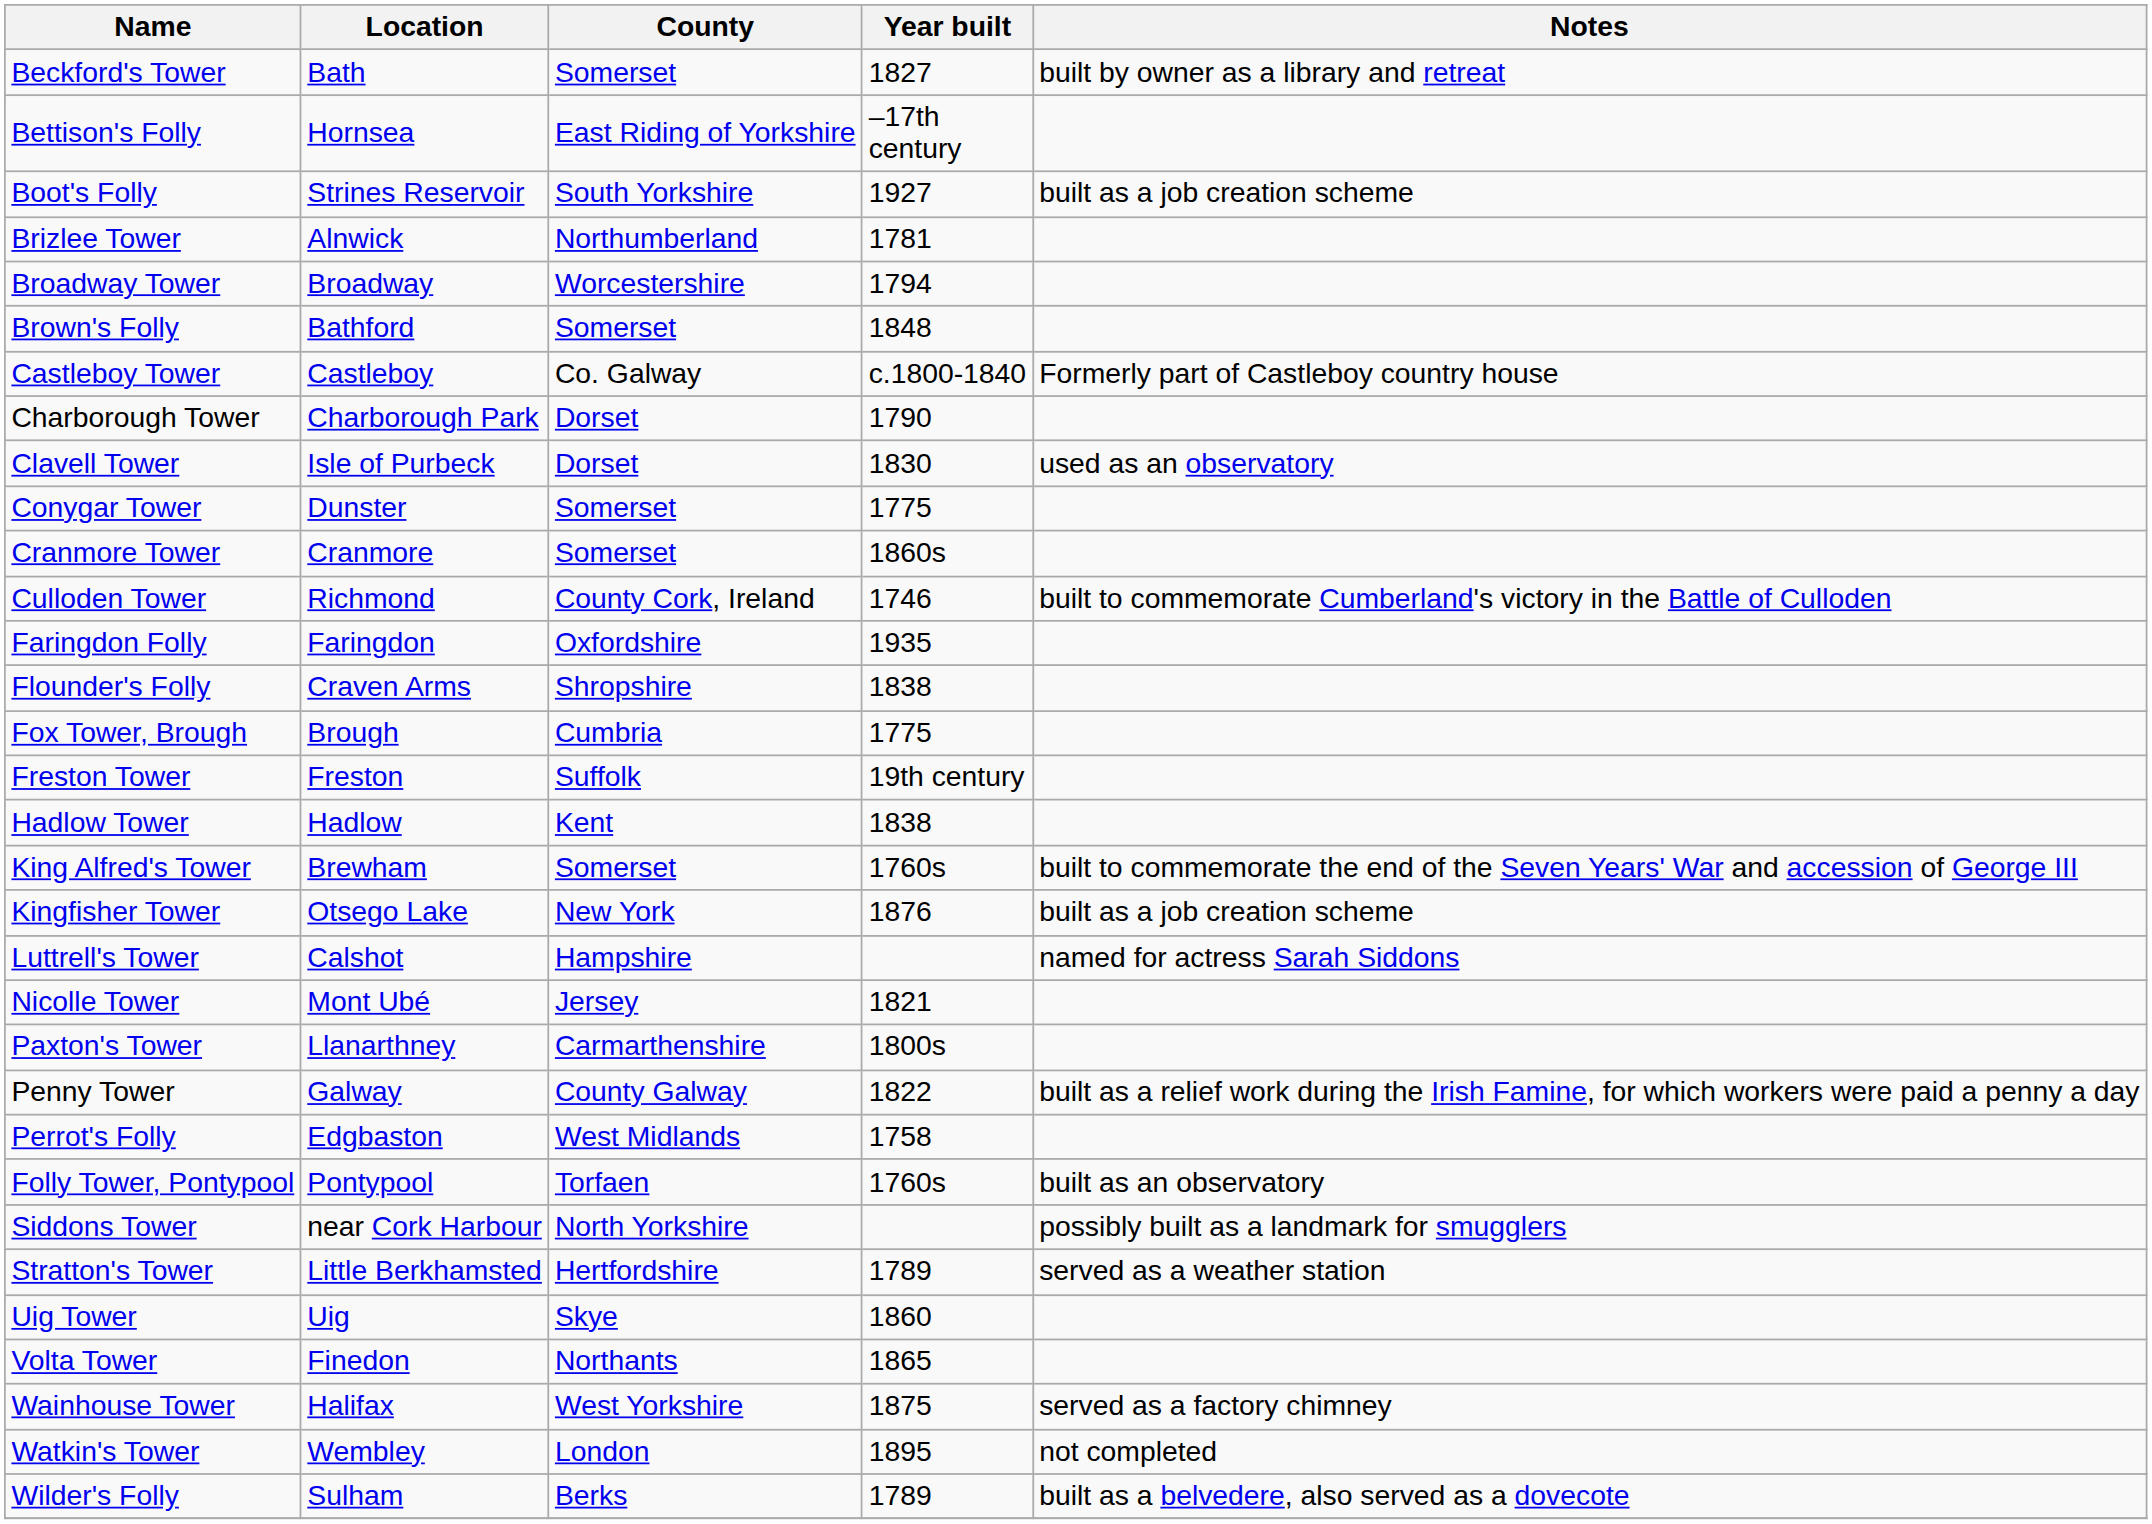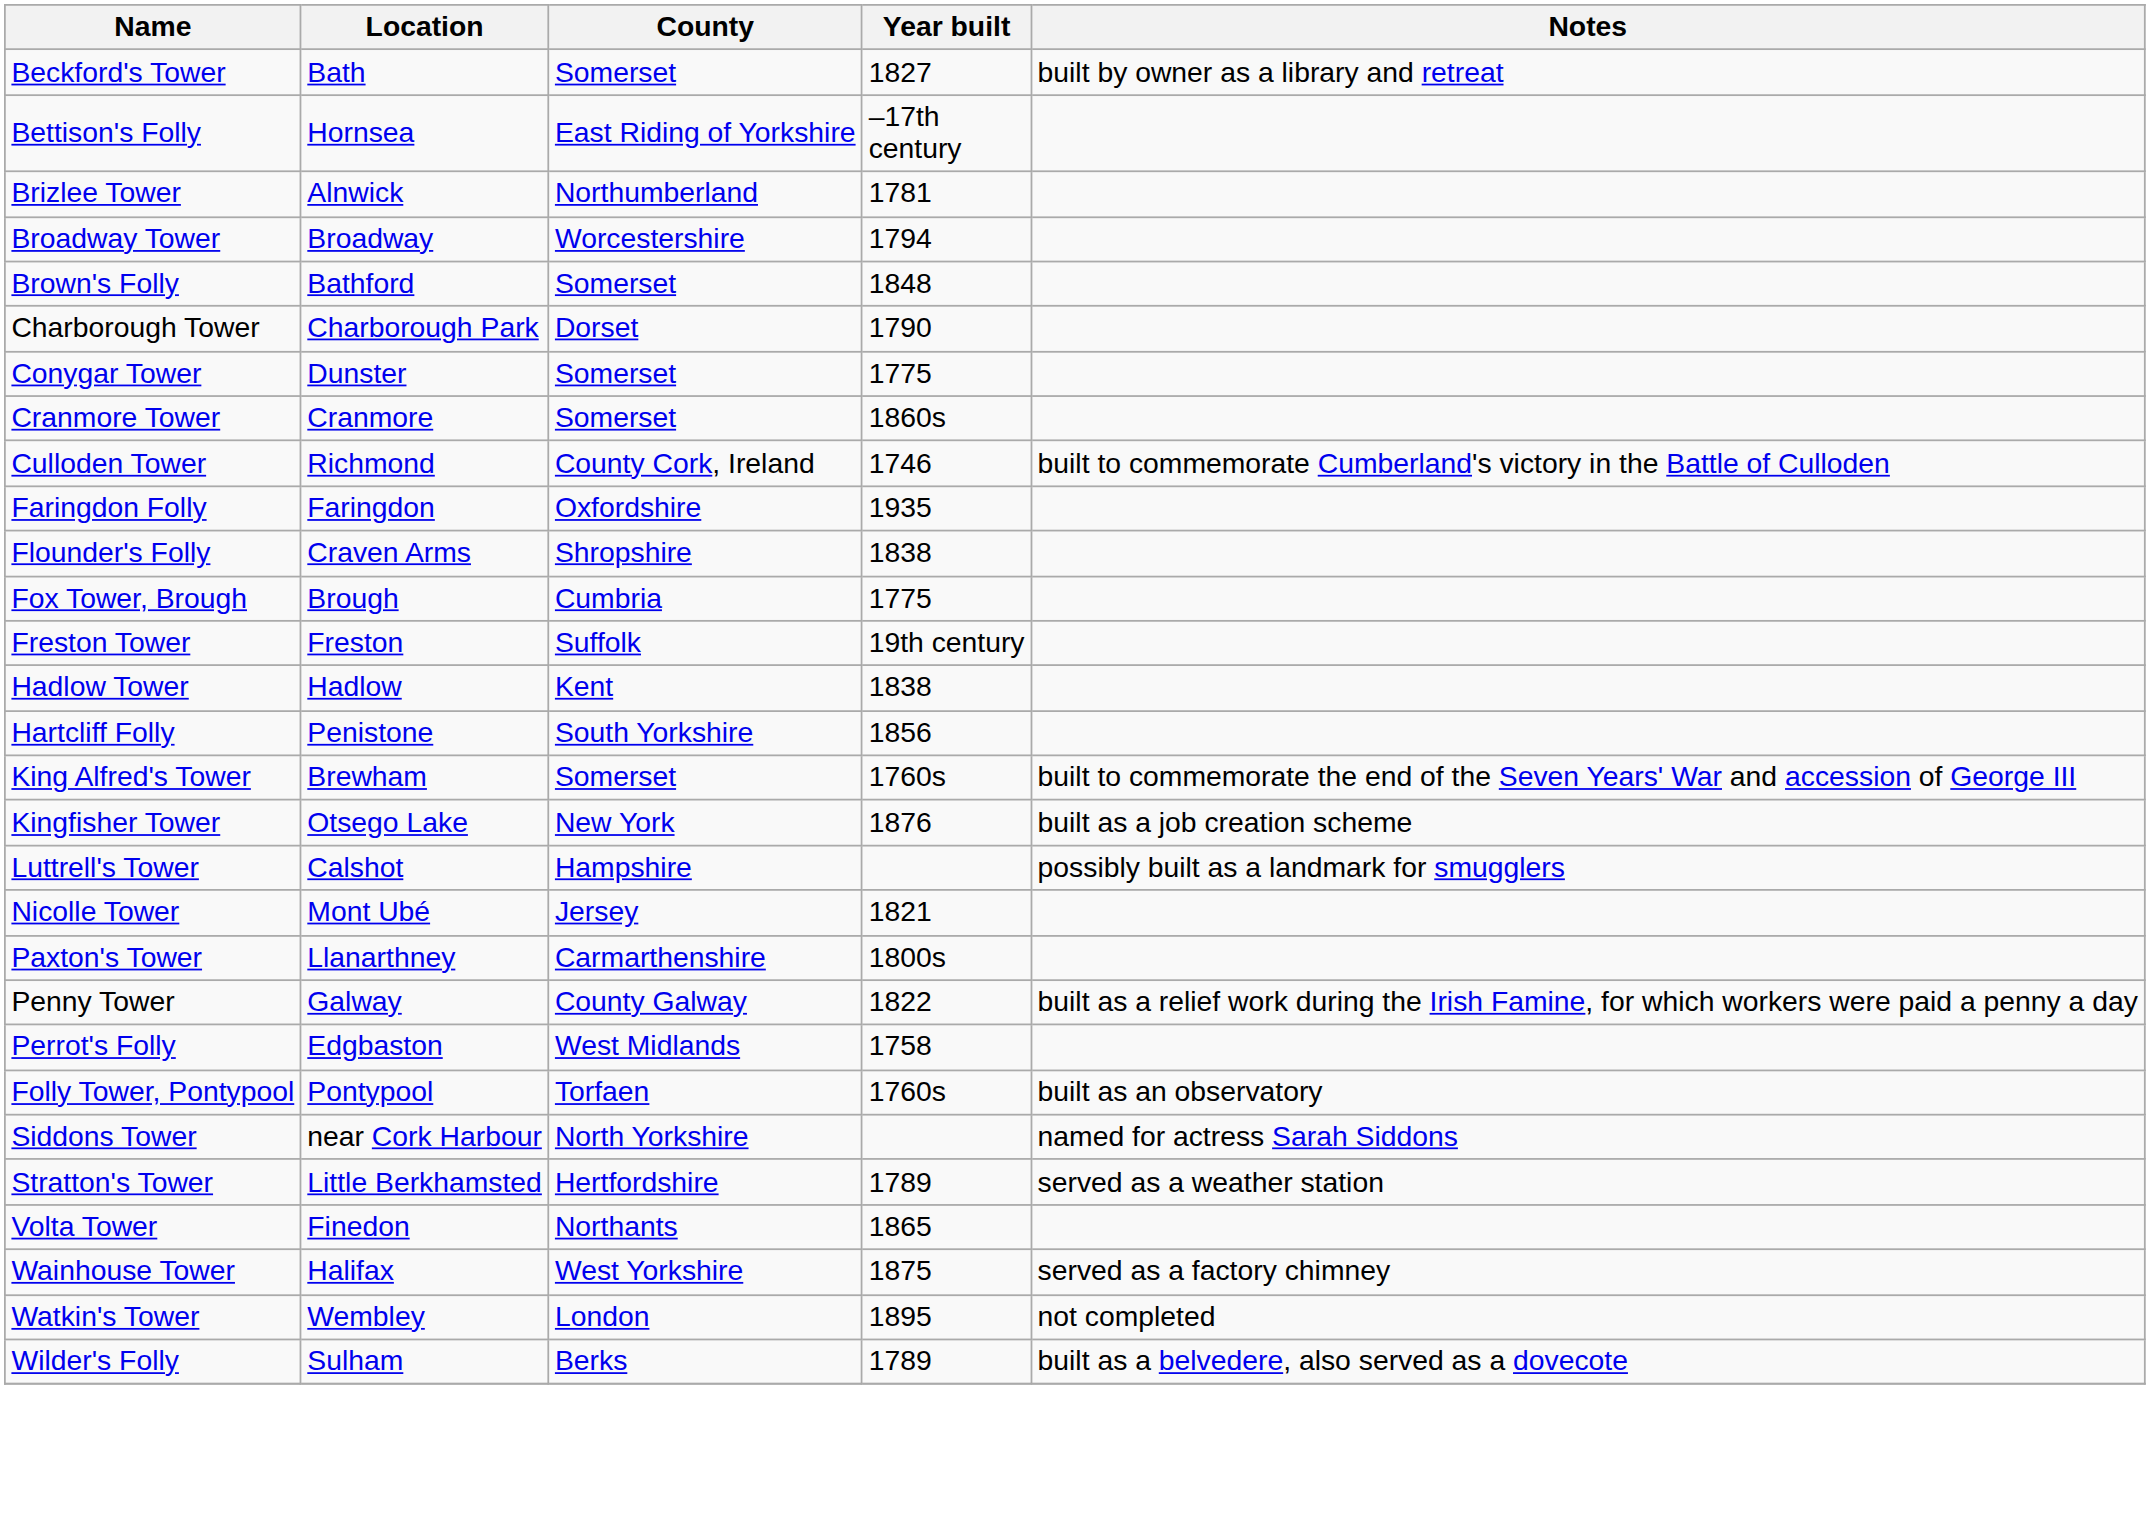- row: Boot's Folly | Strines Reservoir | South Yorkshire | 1927 | built as a job creation scheme
- row: Castleboy Tower | Castleboy | Co. Galway | c.1800-1840 | Formerly part of Castleboy country house
- row: Clavell Tower | Isle of Purbeck | Dorset | 1830 | used as an observatory
+ row: Hartcliff Folly | Penistone | South Yorkshire | 1856
Luttrell's Tower | Notes: named for actress Sarah Siddons -> possibly built as a landmark for smugglers
Siddons Tower | Notes: possibly built as a landmark for smugglers -> named for actress Sarah Siddons
- row: Uig Tower | Uig | Skye | 1860
